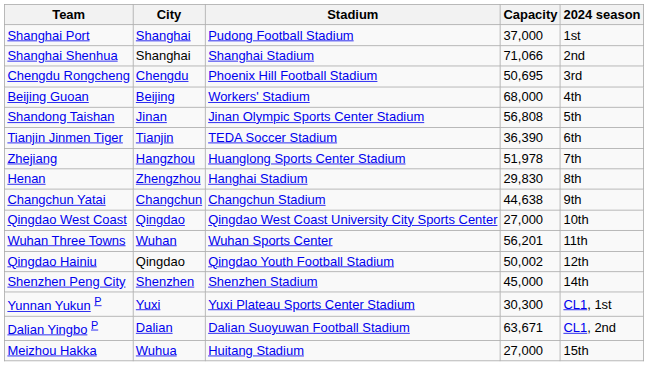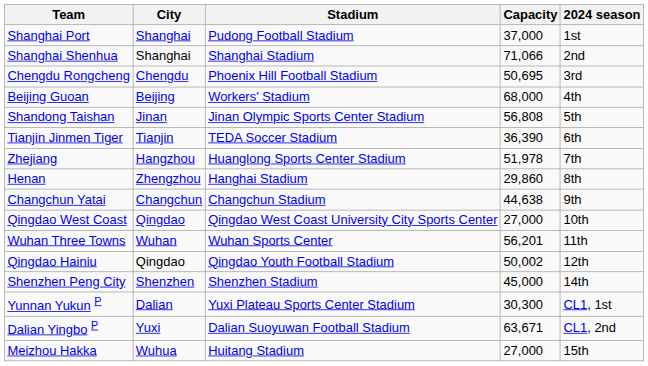Henan | Capacity: 29,830 -> 29,860
Yunnan Yukun P | City: Yuxi -> Dalian
Dalian Yingbo P | City: Dalian -> Yuxi
